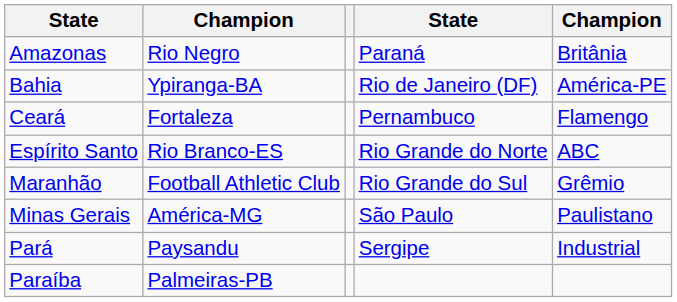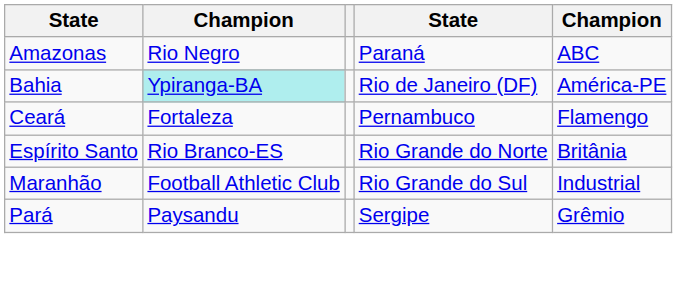Amazonas | column 5: Britânia -> ABC
Bahia | column 2: no background -> paleturquoise background
Espírito Santo | column 5: ABC -> Britânia
Maranhão | column 5: Grêmio -> Industrial
- row: Minas Gerais | América-MG | São Paulo | Paulistano
Pará | column 5: Industrial -> Grêmio
- row: Paraíba | Palmeiras-PB
